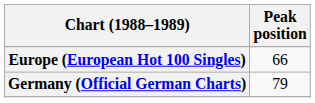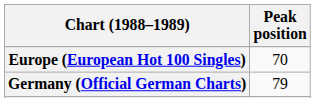Europe (European Hot 100 Singles) | Peak position: 66 -> 70
